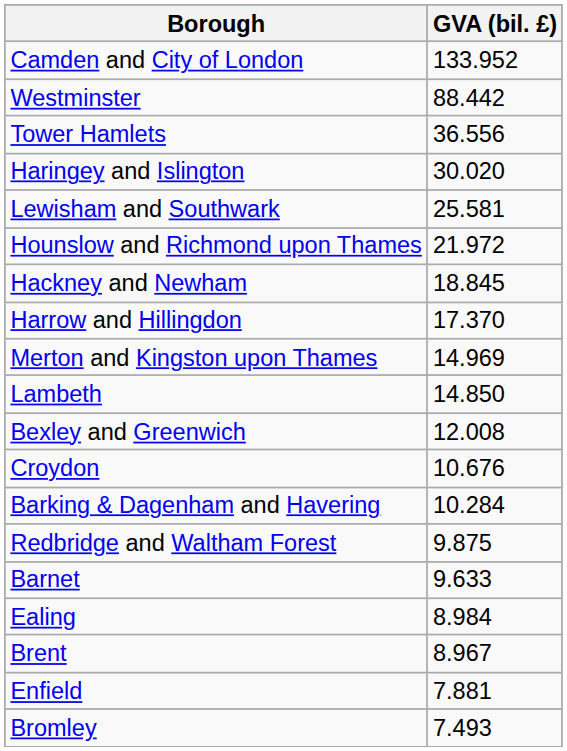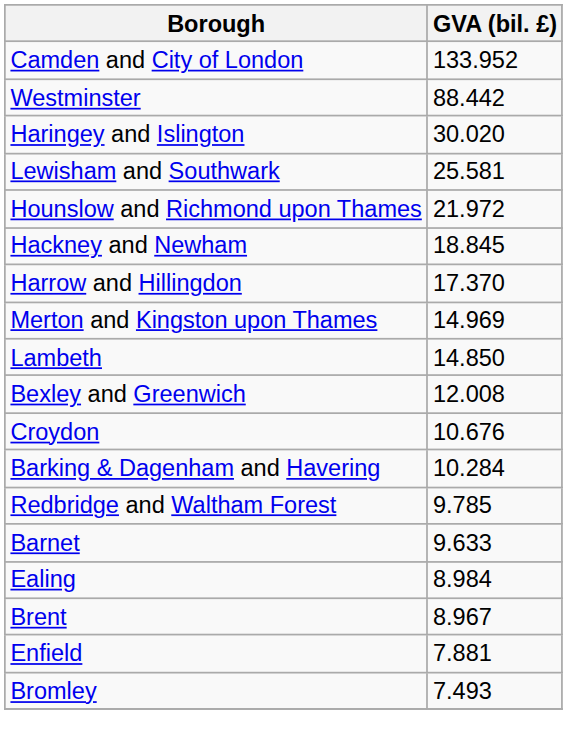- row: Tower Hamlets | 36.556
Redbridge and Waltham Forest | GVA (bil. £): 9.875 -> 9.785
